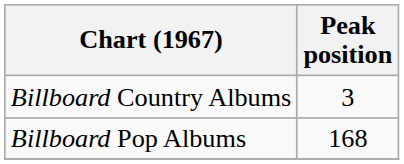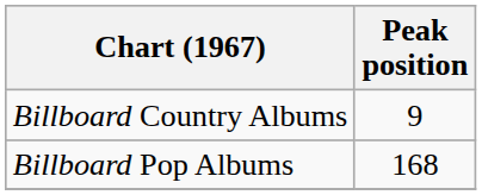Billboard Country Albums | Peak position: 3 -> 9
